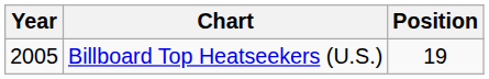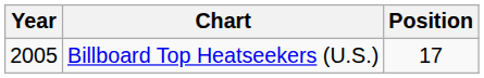Billboard Top Heatseekers (U.S.) | Position: 19 -> 17
